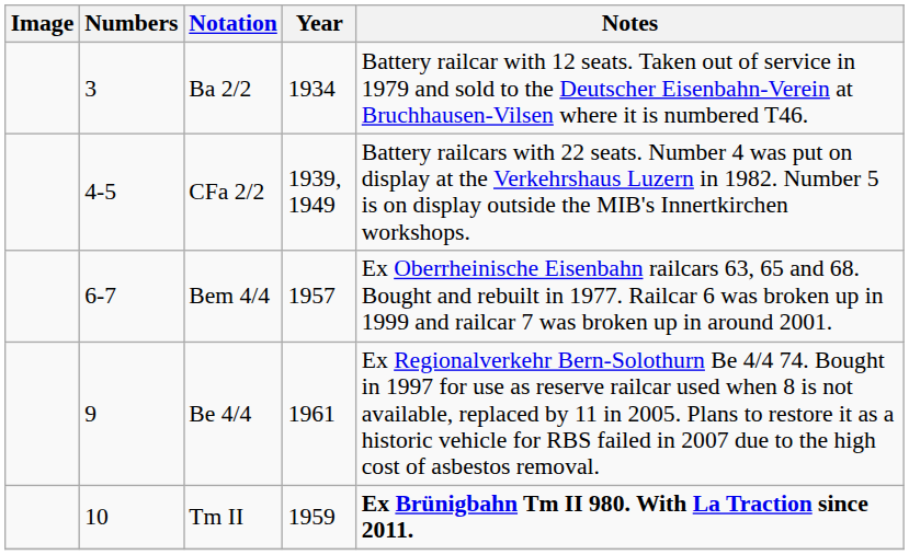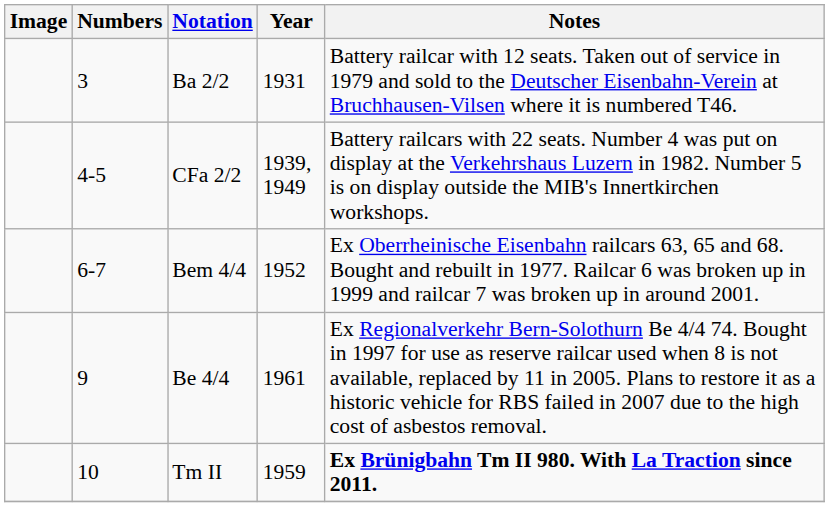Ba 2/2 | Year: 1934 -> 1931
Bem 4/4 | Year: 1957 -> 1952
